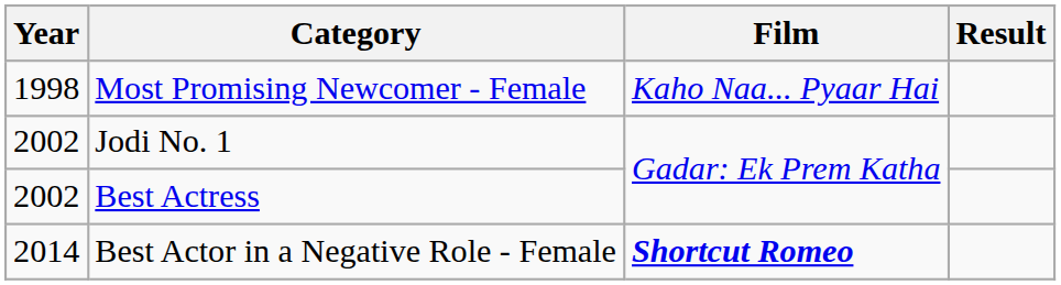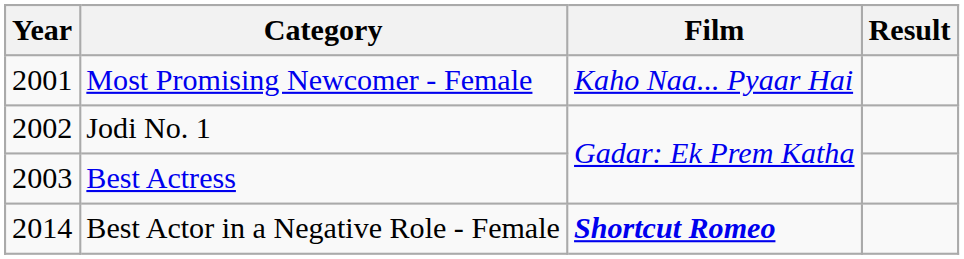Most Promising Newcomer - Female | Year: 1998 -> 2001
Best Actress | Year: 2002 -> 2003
